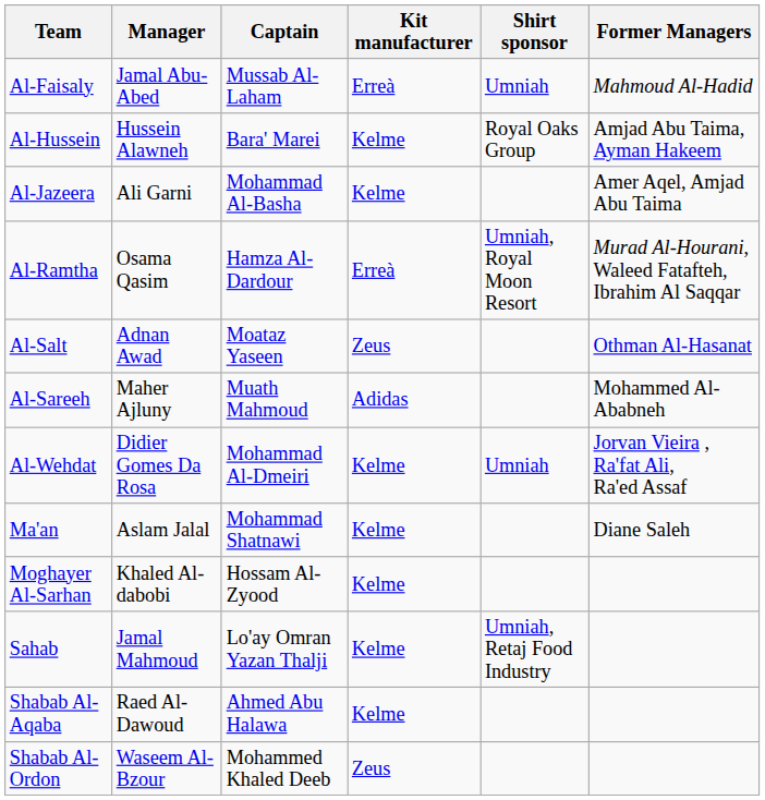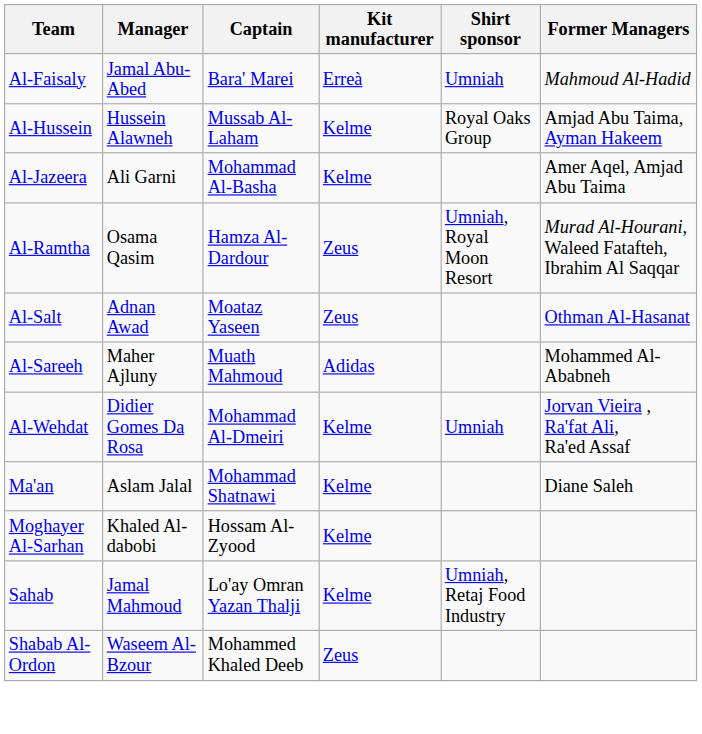Al-Faisaly | Captain: Mussab Al-Laham -> Bara' Marei
Al-Hussein | Captain: Bara' Marei -> Mussab Al-Laham
Al-Ramtha | Kit manufacturer: Erreà -> Zeus
- row: Shabab Al-Aqaba | Raed Al-Dawoud | Ahmed Abu Halawa | Kelme
